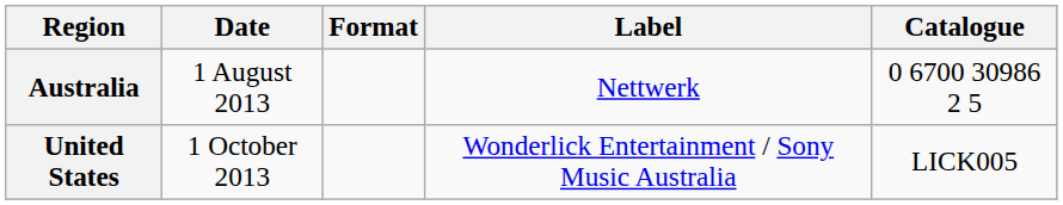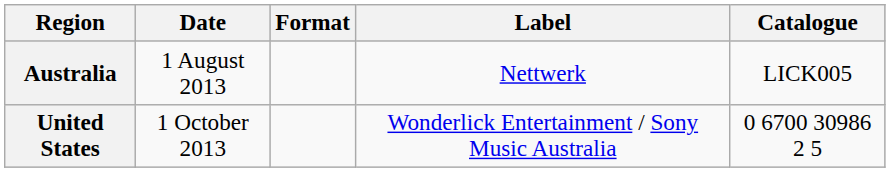Australia | Catalogue: 0 6700 30986 2 5 -> LICK005
United States | Catalogue: LICK005 -> 0 6700 30986 2 5
